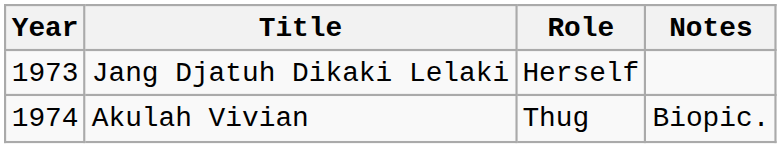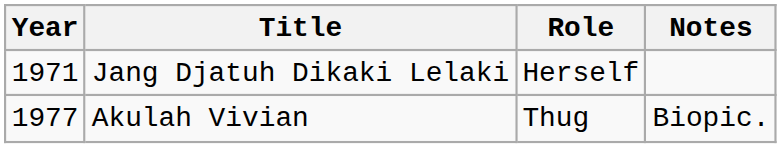Jang Djatuh Dikaki Lelaki | Year: 1973 -> 1971
Akulah Vivian | Year: 1974 -> 1977
